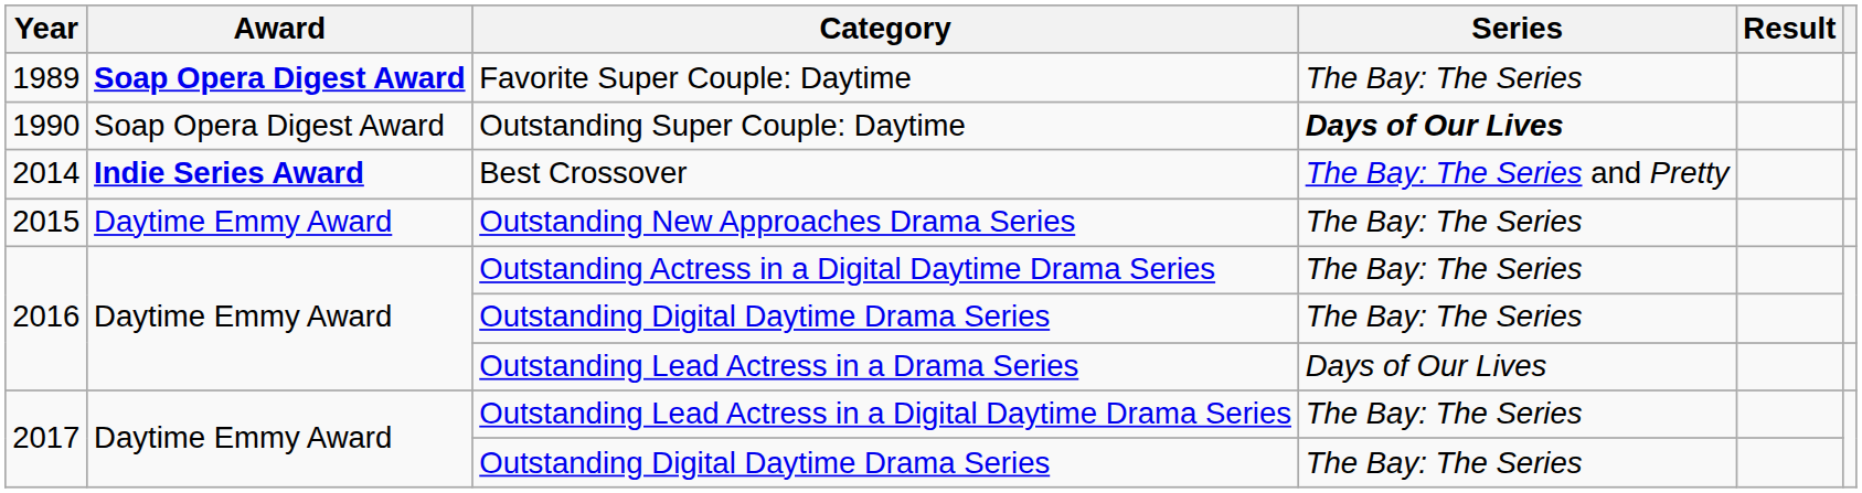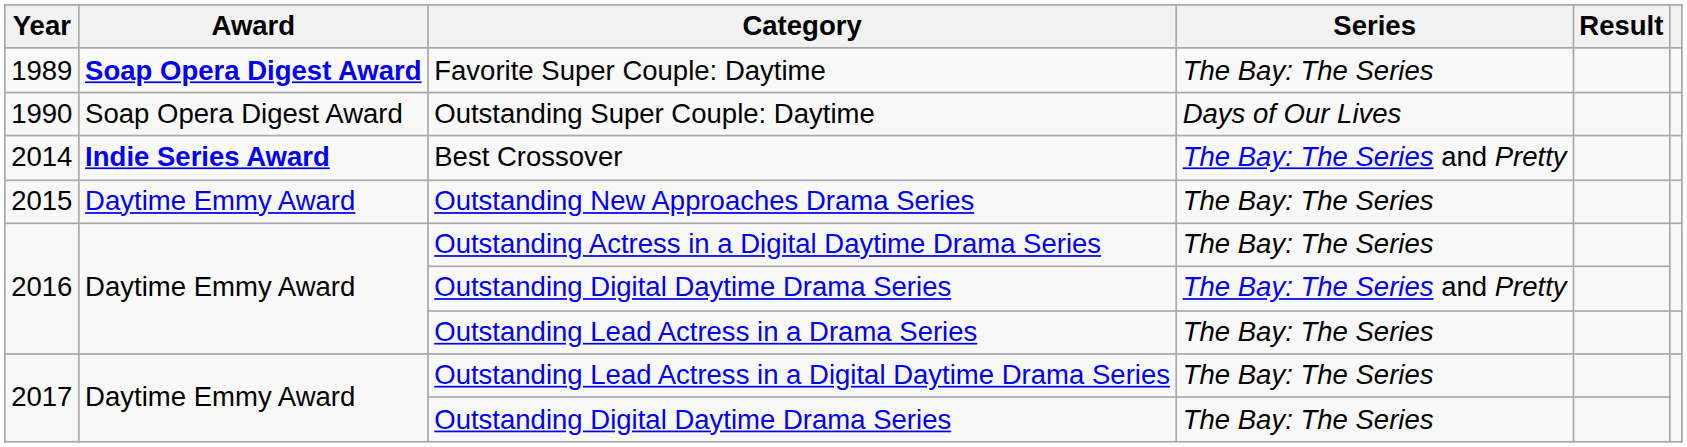Outstanding Super Couple: Daytime | Series: bold -> normal
2016 / Outstanding Digital Daytime Drama Series | Series: The Bay: The Series -> The Bay: The Series and Pretty
Outstanding Lead Actress in a Drama Series | Series: Days of Our Lives -> The Bay: The Series
